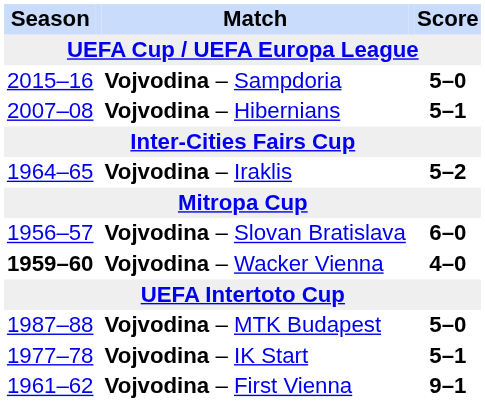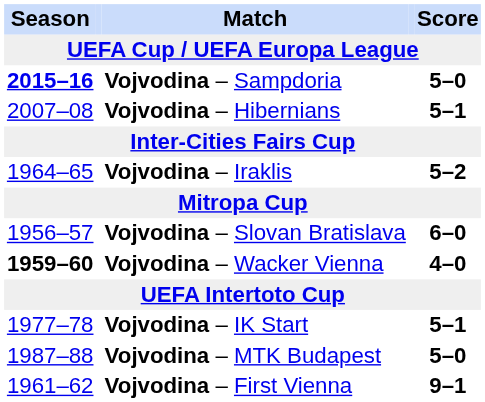Vojvodina – Sampdoria | Season: normal -> bold
rows swapped: Vojvodina – MTK Budapest <-> Vojvodina – IK Start
